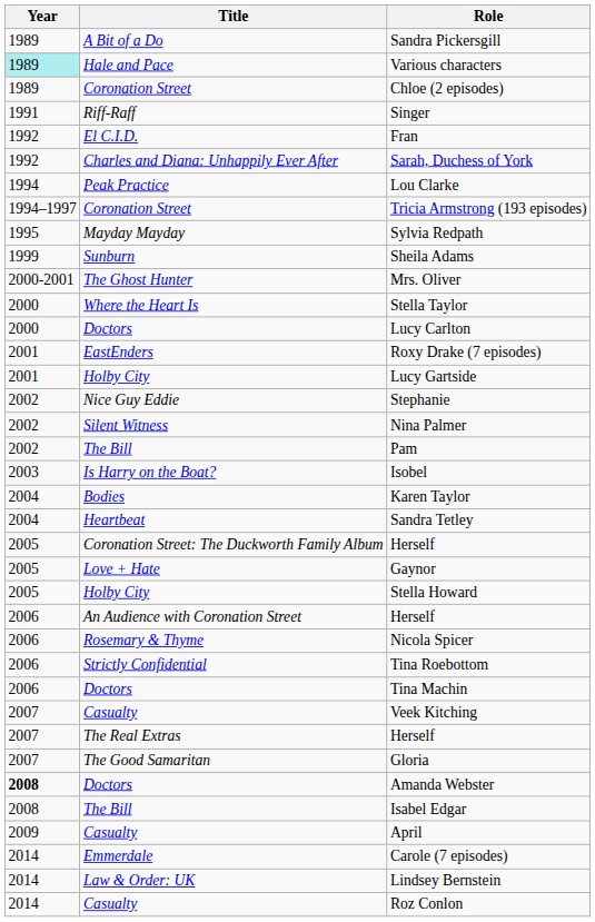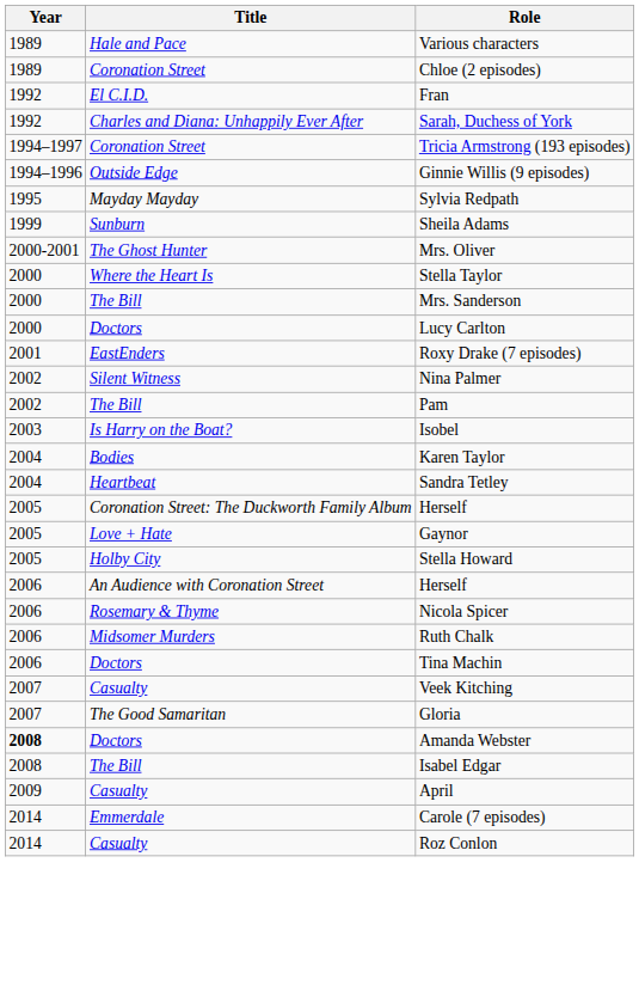- row: 1989 | A Bit of a Do | Sandra Pickersgill
Various characters | Year: paleturquoise background -> no background
- row: 1991 | Riff-Raff | Singer
- row: 1994 | Peak Practice | Lou Clarke
+ row: 1994–1996 | Outside Edge | Ginnie Willis (9 episodes)
+ row: 2000 | The Bill | Mrs. Sanderson
- row: 2001 | Holby City | Lucy Gartside
- row: 2002 | Nice Guy Eddie | Stephanie
+ row: 2006 | Midsomer Murders | Ruth Chalk
- row: 2006 | Strictly Confidential | Tina Roebottom
- row: 2007 | The Real Extras | Herself
- row: 2014 | Law & Order: UK | Lindsey Bernstein
